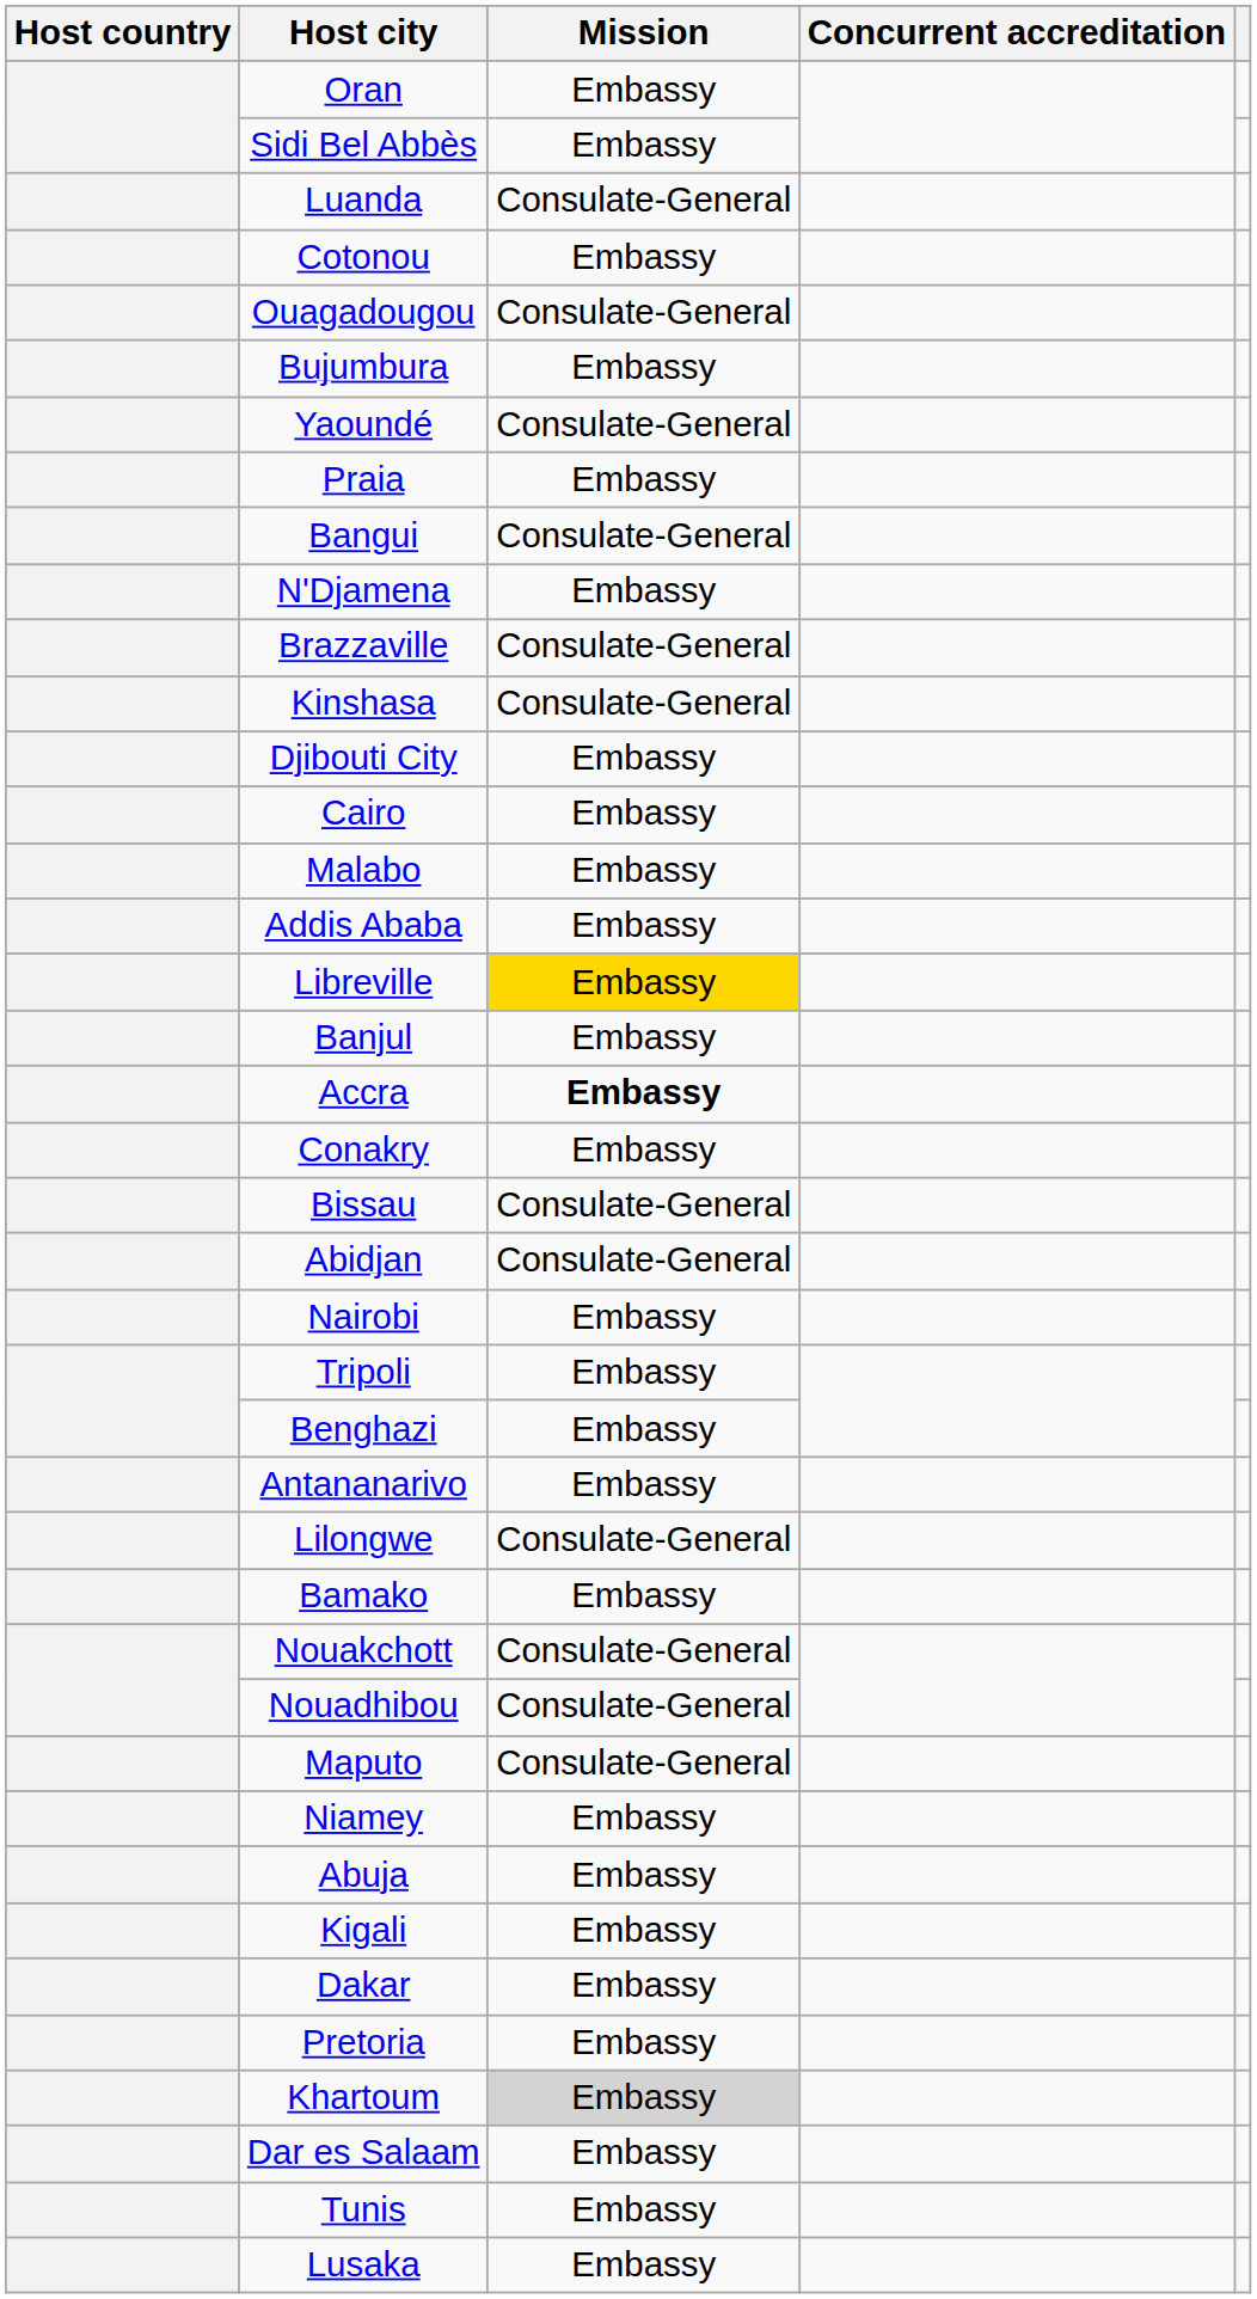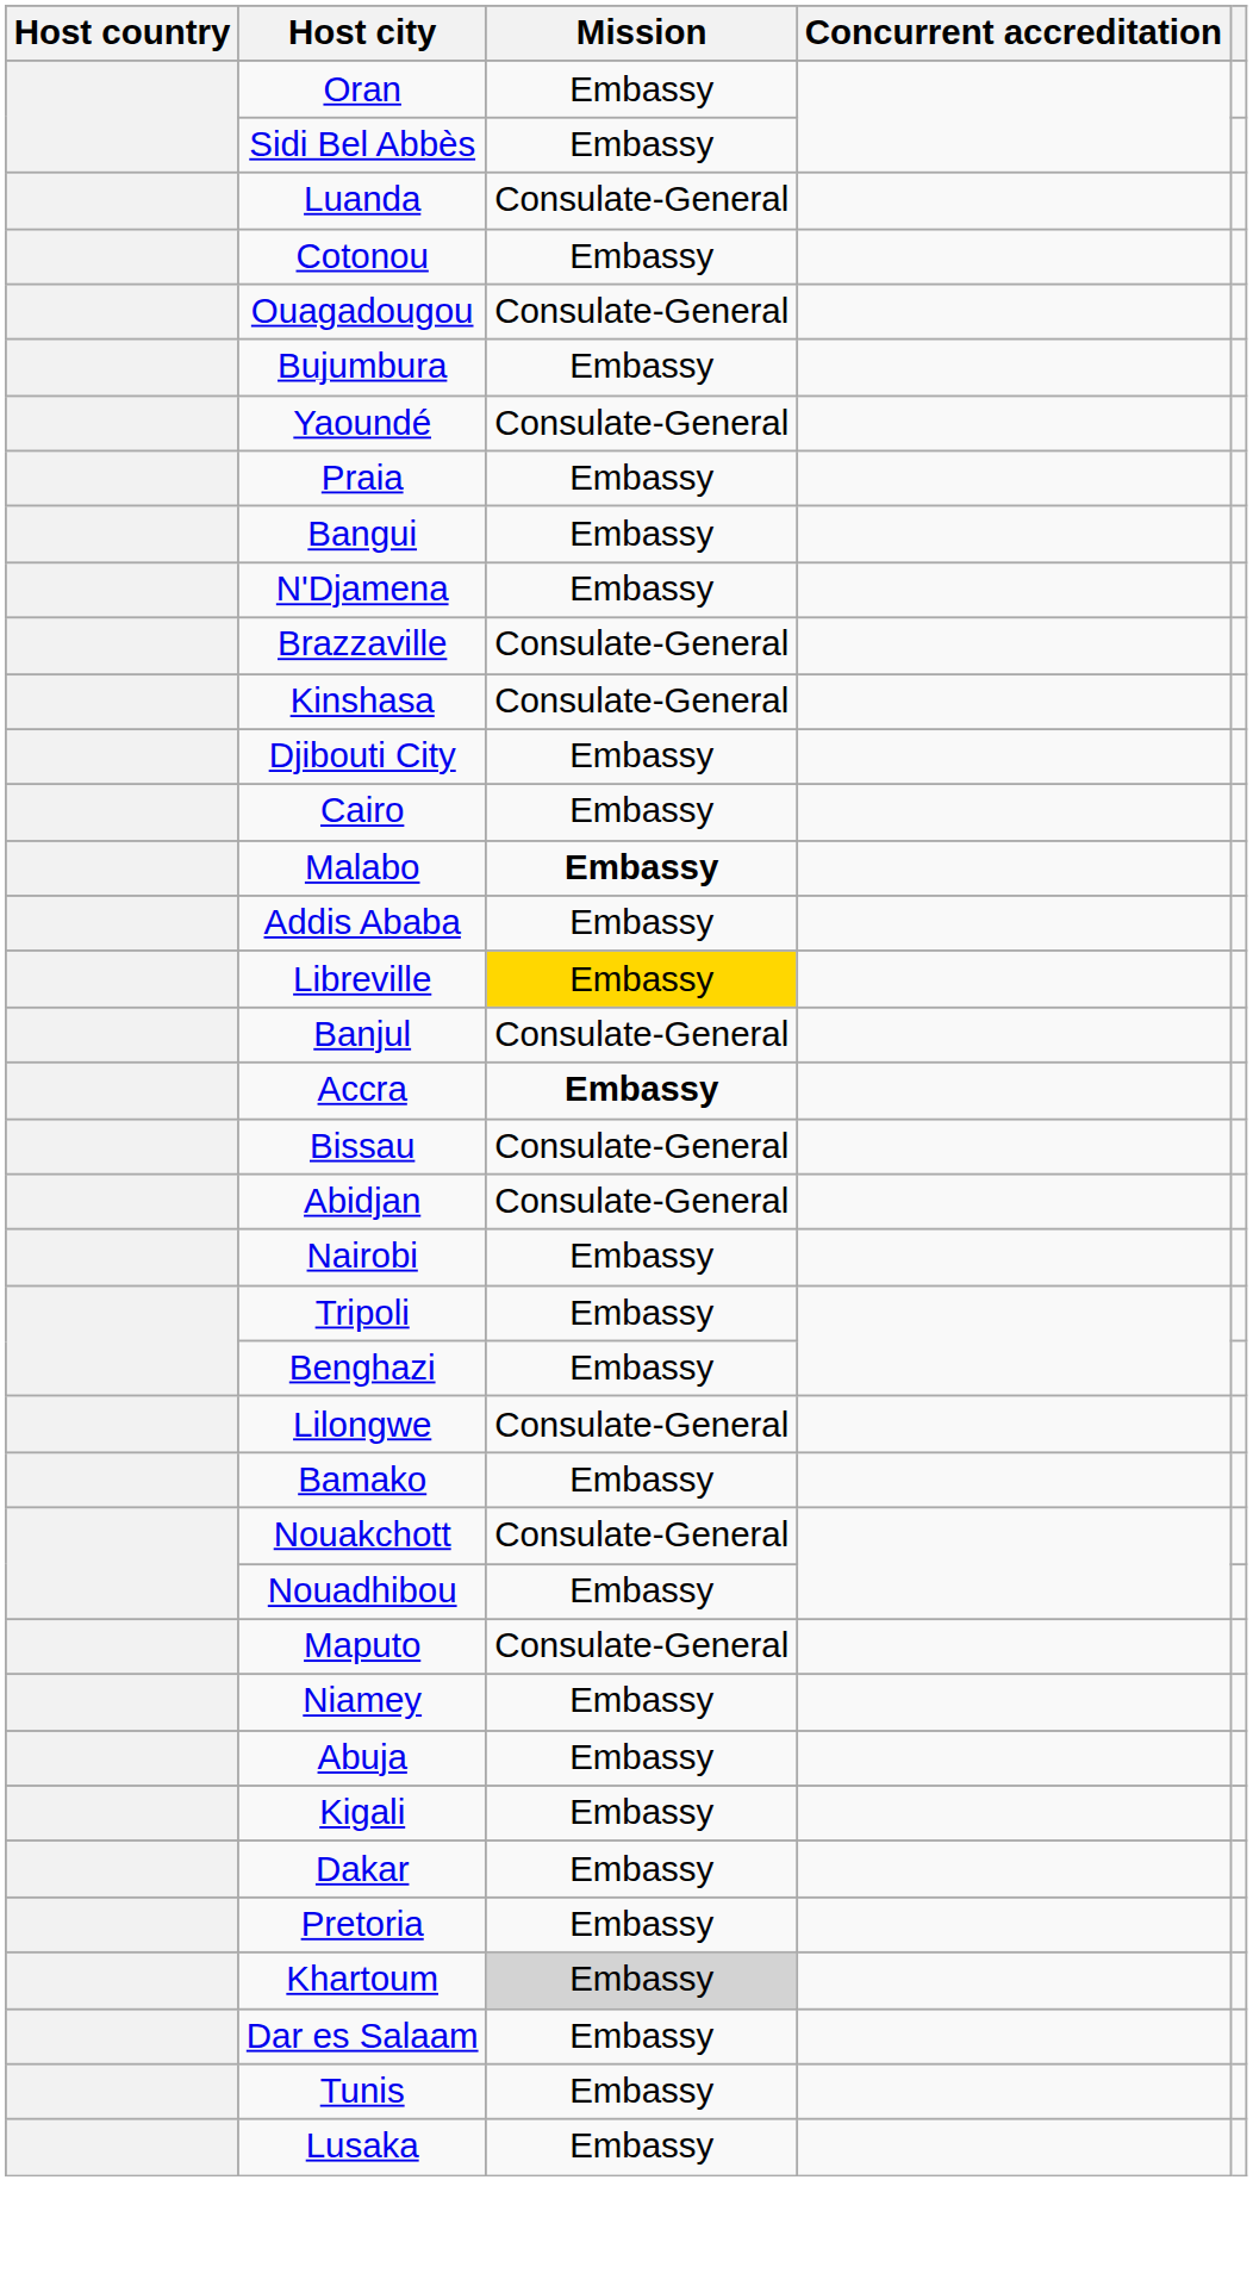Bangui | Mission: Consulate-General -> Embassy
Malabo | Mission: normal -> bold
Banjul | Mission: Embassy -> Consulate-General
- row: Conakry | Embassy
- row: Antananarivo | Embassy
Nouadhibou | Mission: Consulate-General -> Embassy
